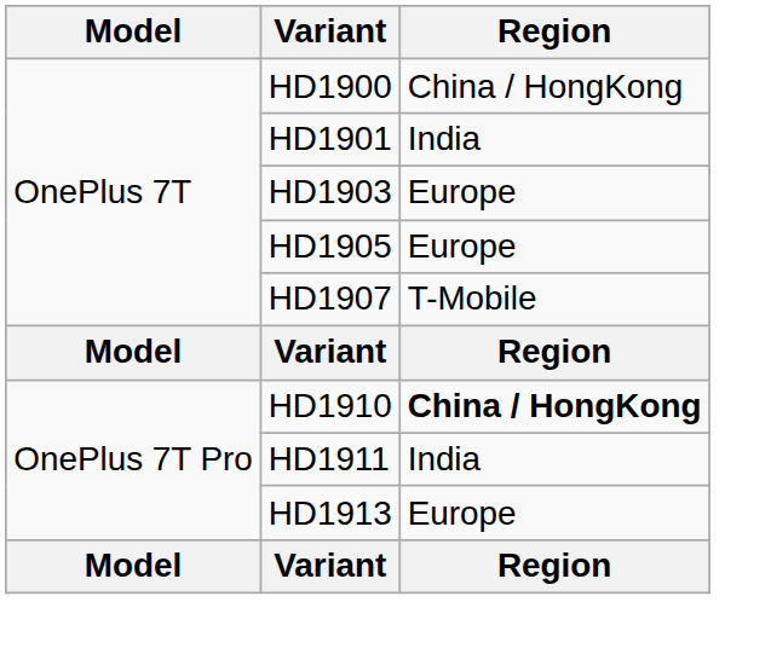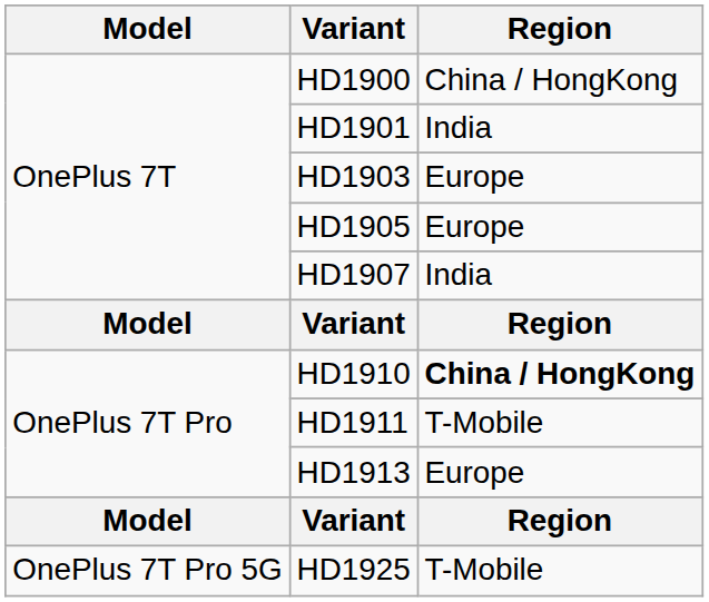HD1907 | Region: T-Mobile -> India
HD1911 | Region: India -> T-Mobile
+ row: OnePlus 7T Pro 5G | HD1925 | T-Mobile
